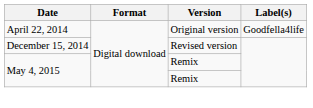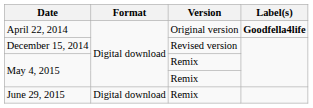April 22, 2014 | Label(s): normal -> bold
+ row: June 29, 2015 | Digital download | Remix
